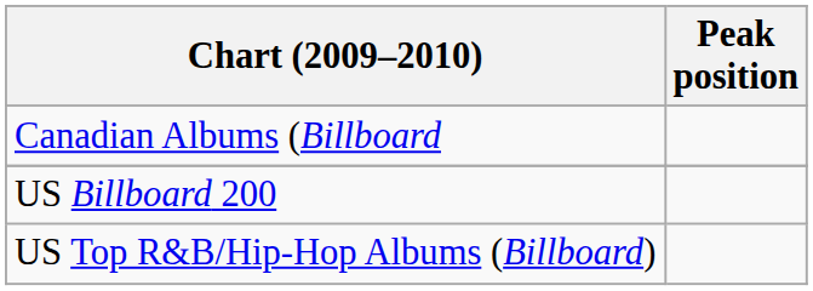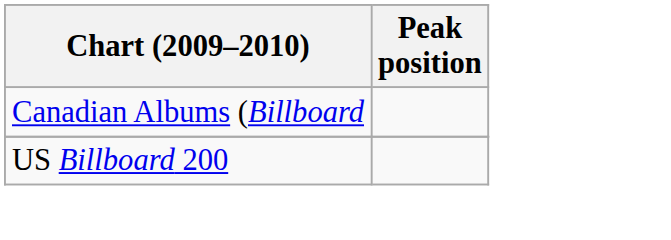- row: US Top R&B/Hip-Hop Albums (Billboard)
